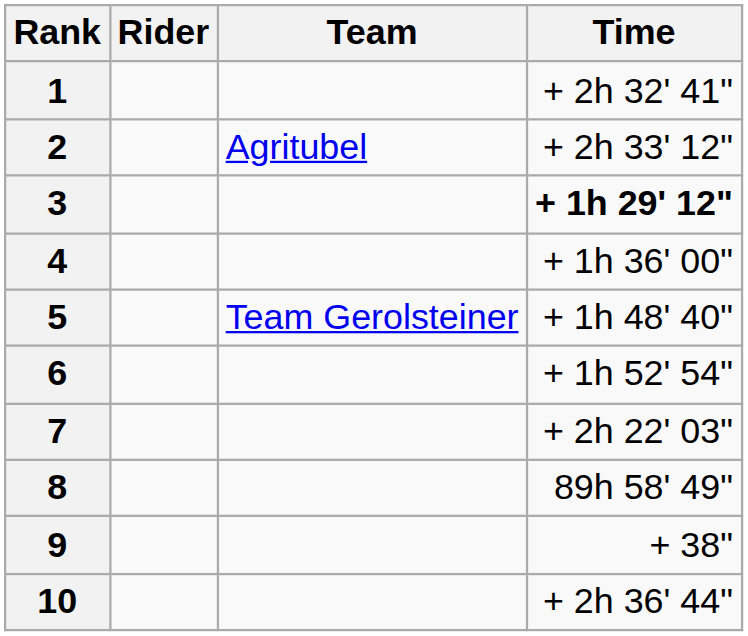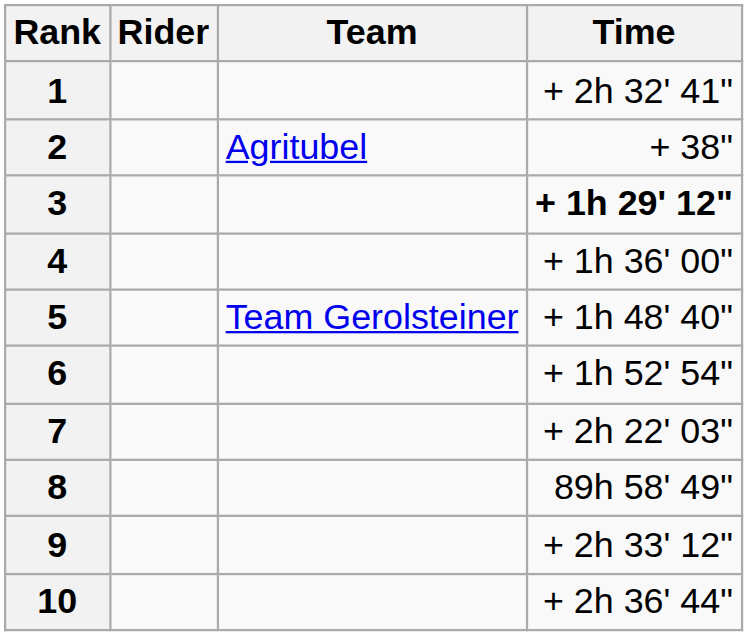2 | Time: + 2h 33' 12" -> + 38"
9 | Time: + 38" -> + 2h 33' 12"
